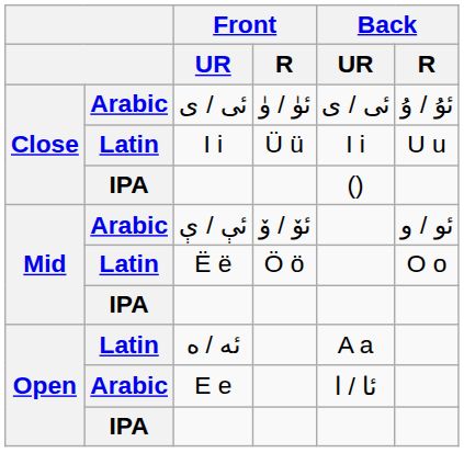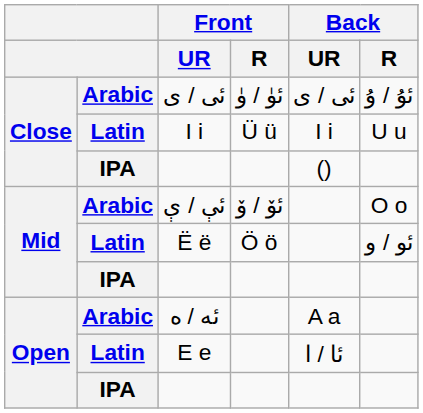ئې / ې | Back / R: ئو / و -> O o
Ë ë | Back / R: O o -> ئو / و
ئە / ە | column 2: Latin -> Arabic
E e | column 2: Arabic -> Latin
